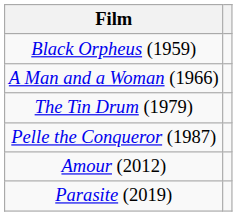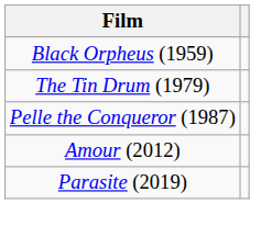- row: A Man and a Woman (1966)
